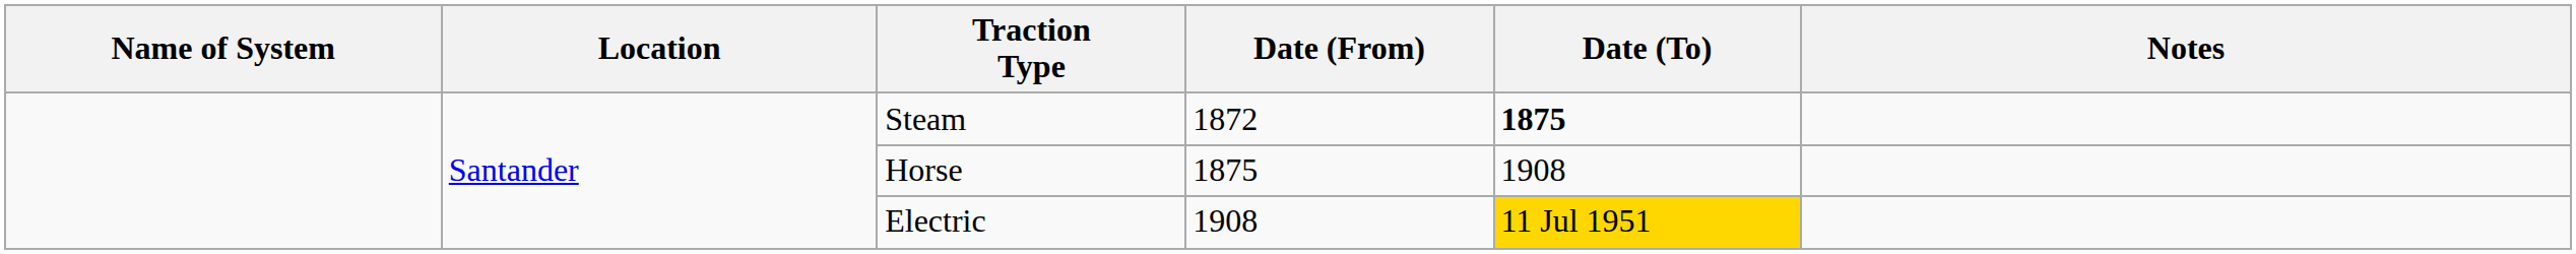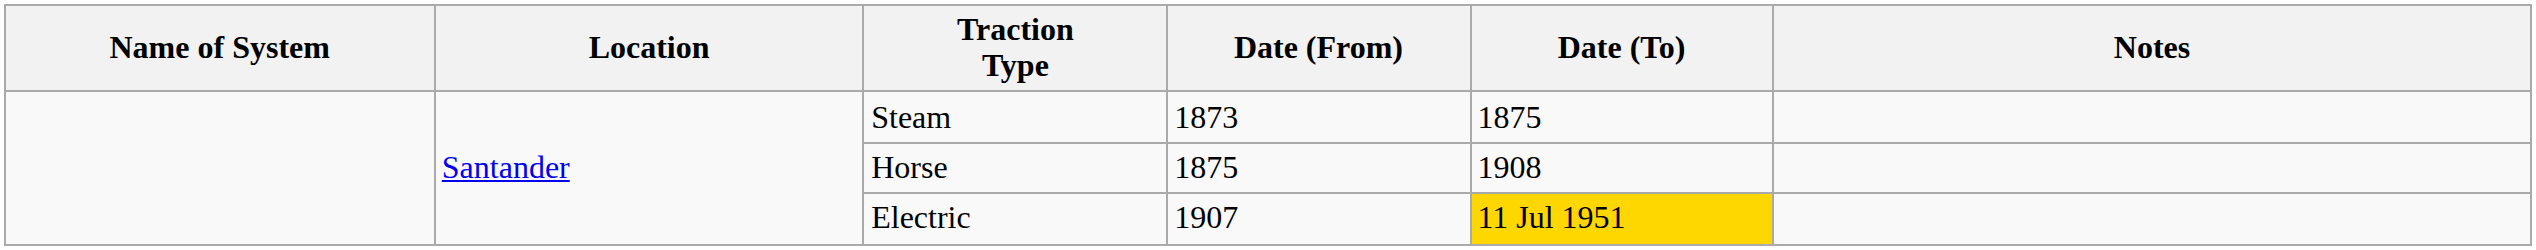Steam | Date (From): 1872 -> 1873
Steam | Date (To): bold -> normal
Electric | Date (From): 1908 -> 1907
